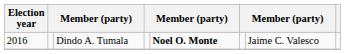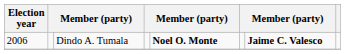Dindo A. Tumala | Election year: 2016 -> 2006
Dindo A. Tumala | column 7: normal -> bold
